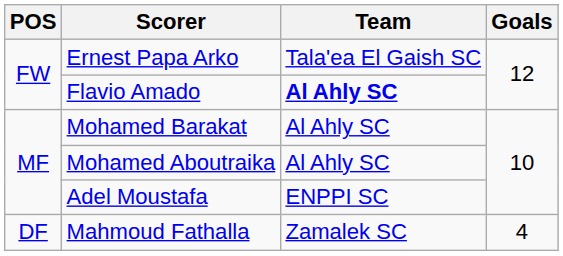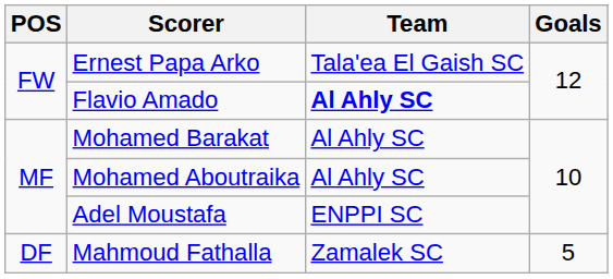Mahmoud Fathalla | Goals: 4 -> 5
